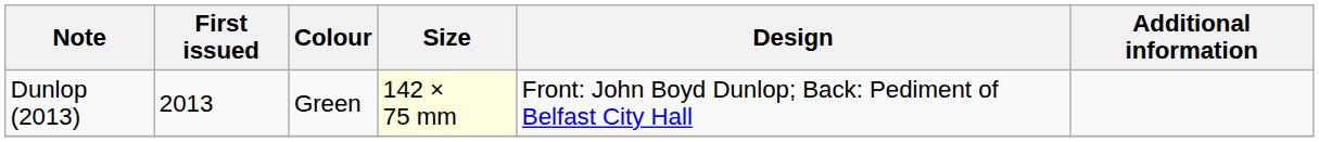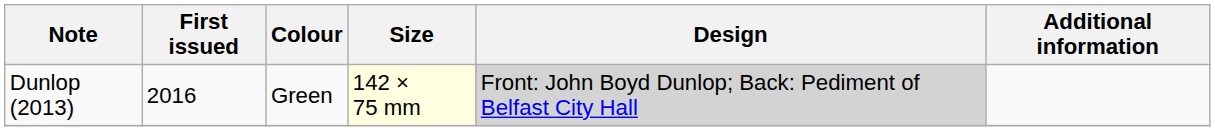Dunlop (2013) | First issued: 2013 -> 2016
Dunlop (2013) | Design: no background -> lightgrey background
